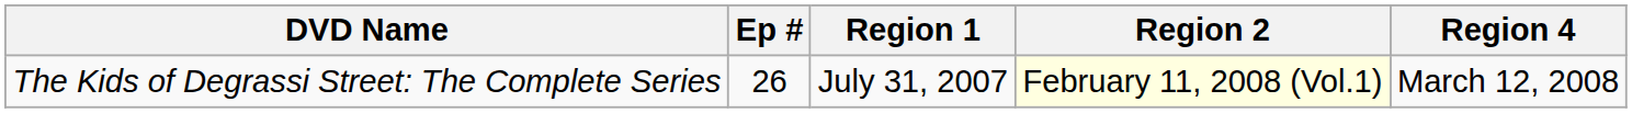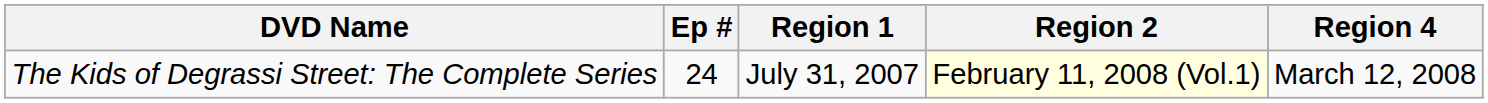The Kids of Degrassi Street: The Complete Series | Ep #: 26 -> 24
